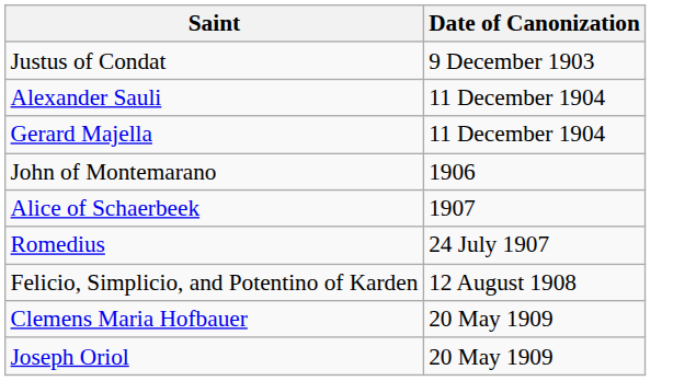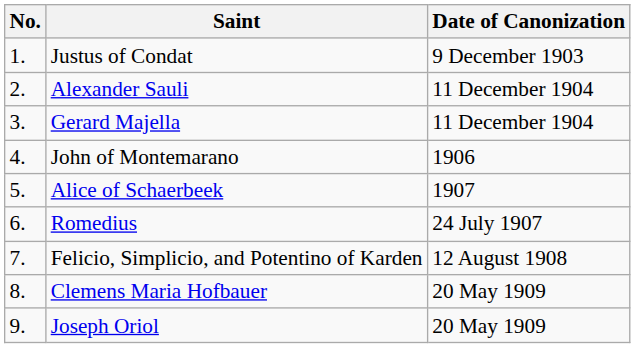+ column: No. | 1. | 2. | 3. | 4. | 5. | 6. | 7. | 8. | 9.
